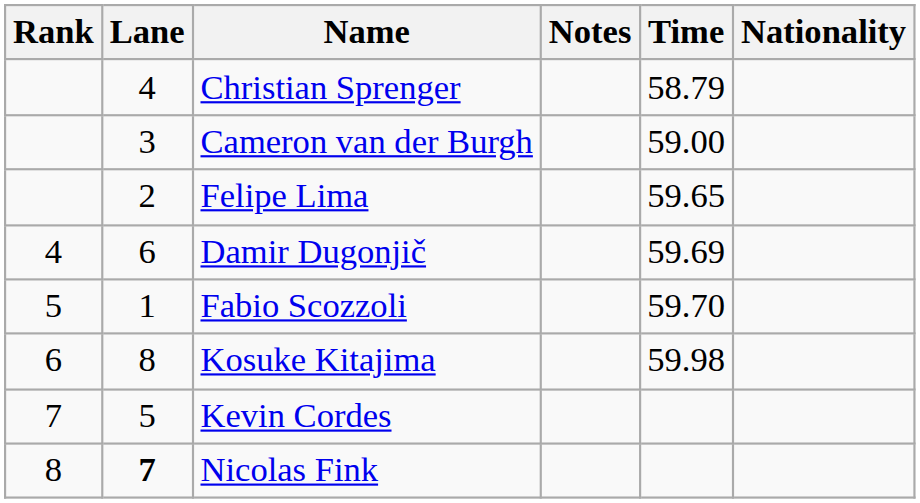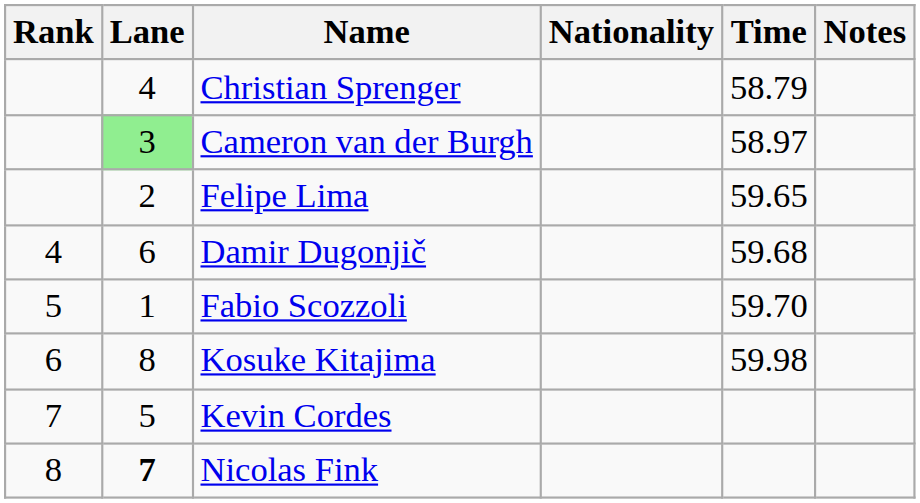columns swapped: Nationality <-> Notes
Cameron van der Burgh | Lane: no background -> lightgreen background
Cameron van der Burgh | Time: 59.00 -> 58.97
Damir Dugonjič | Time: 59.69 -> 59.68
